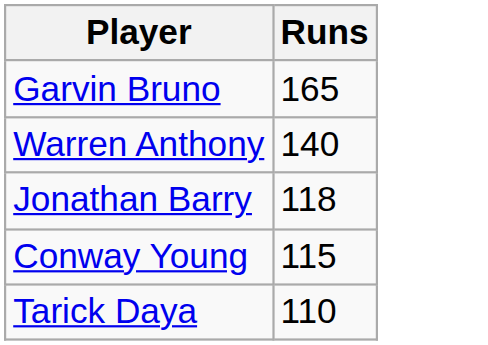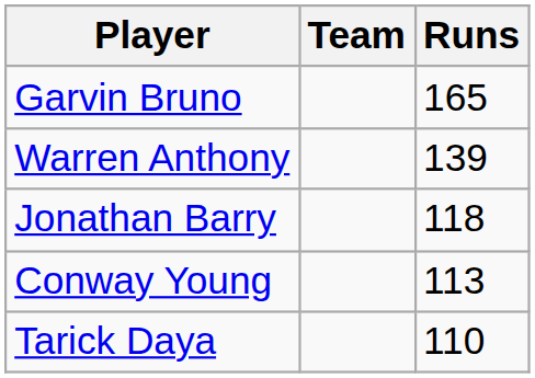+ column: Team
Warren Anthony | Runs: 140 -> 139
Conway Young | Runs: 115 -> 113
